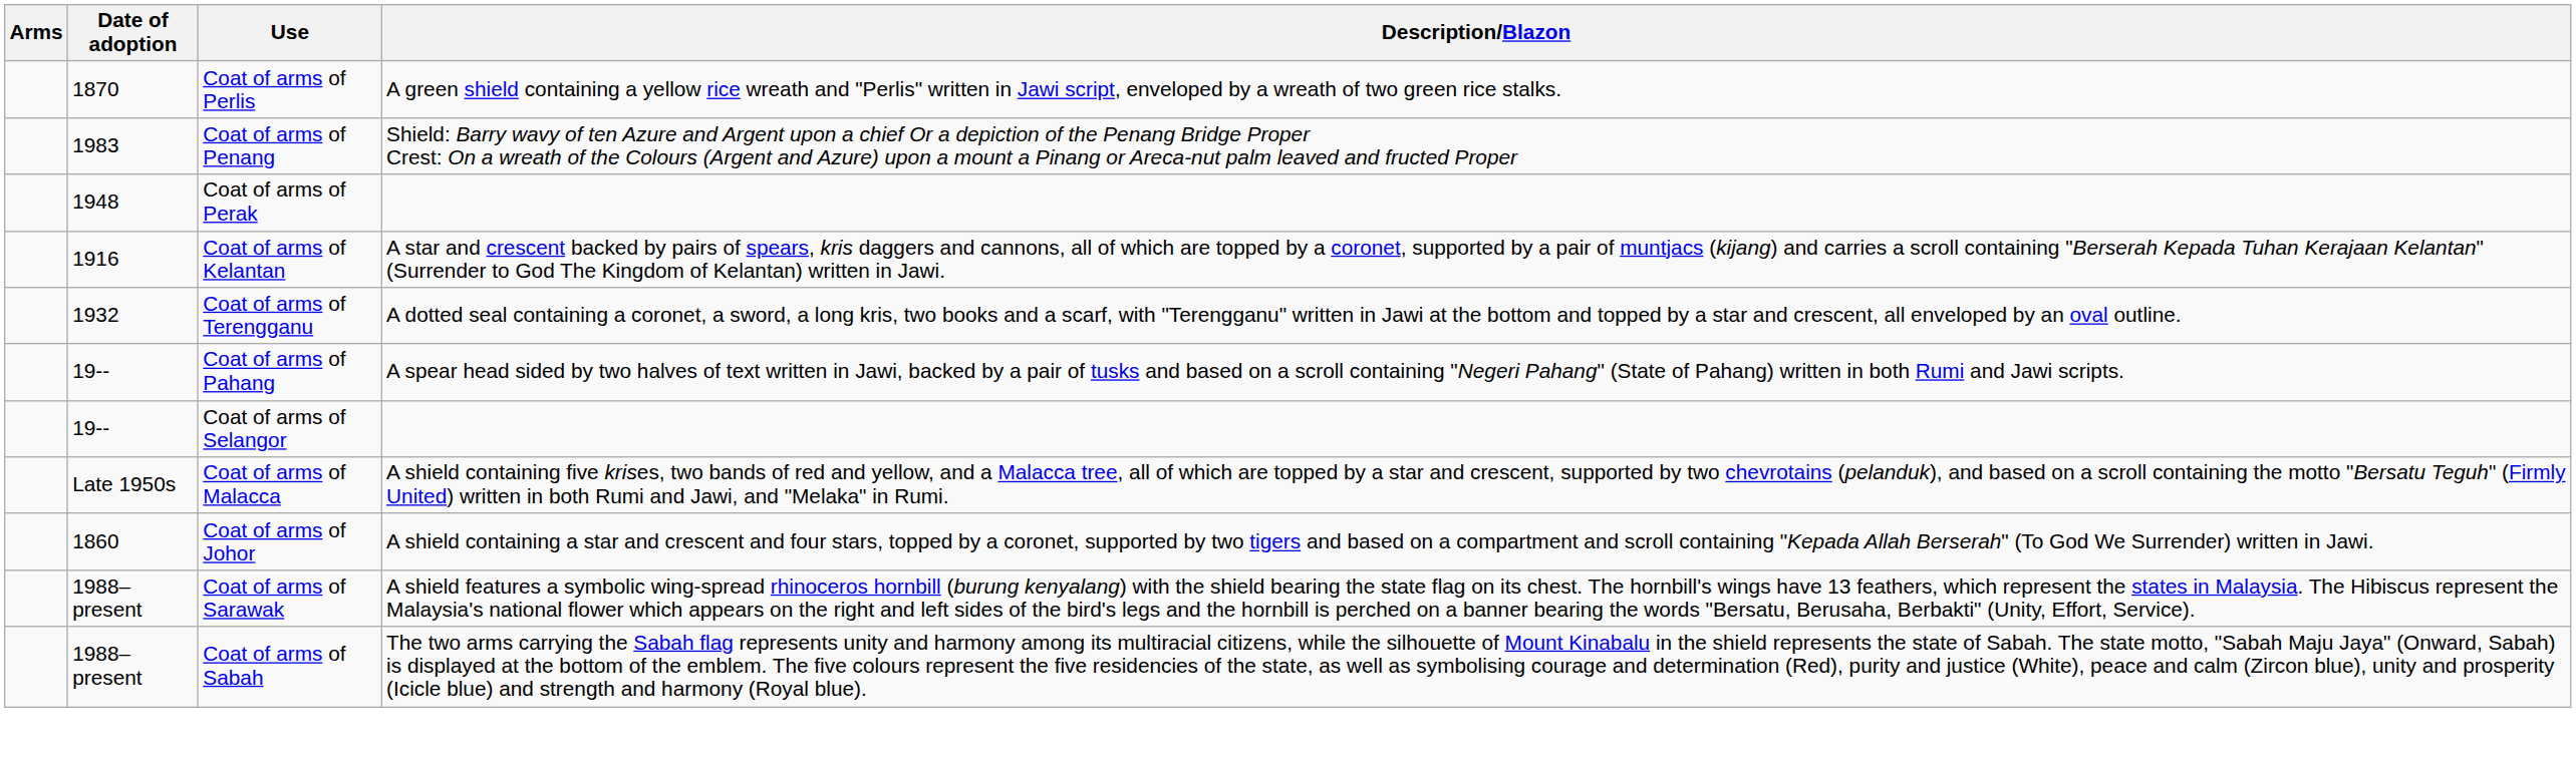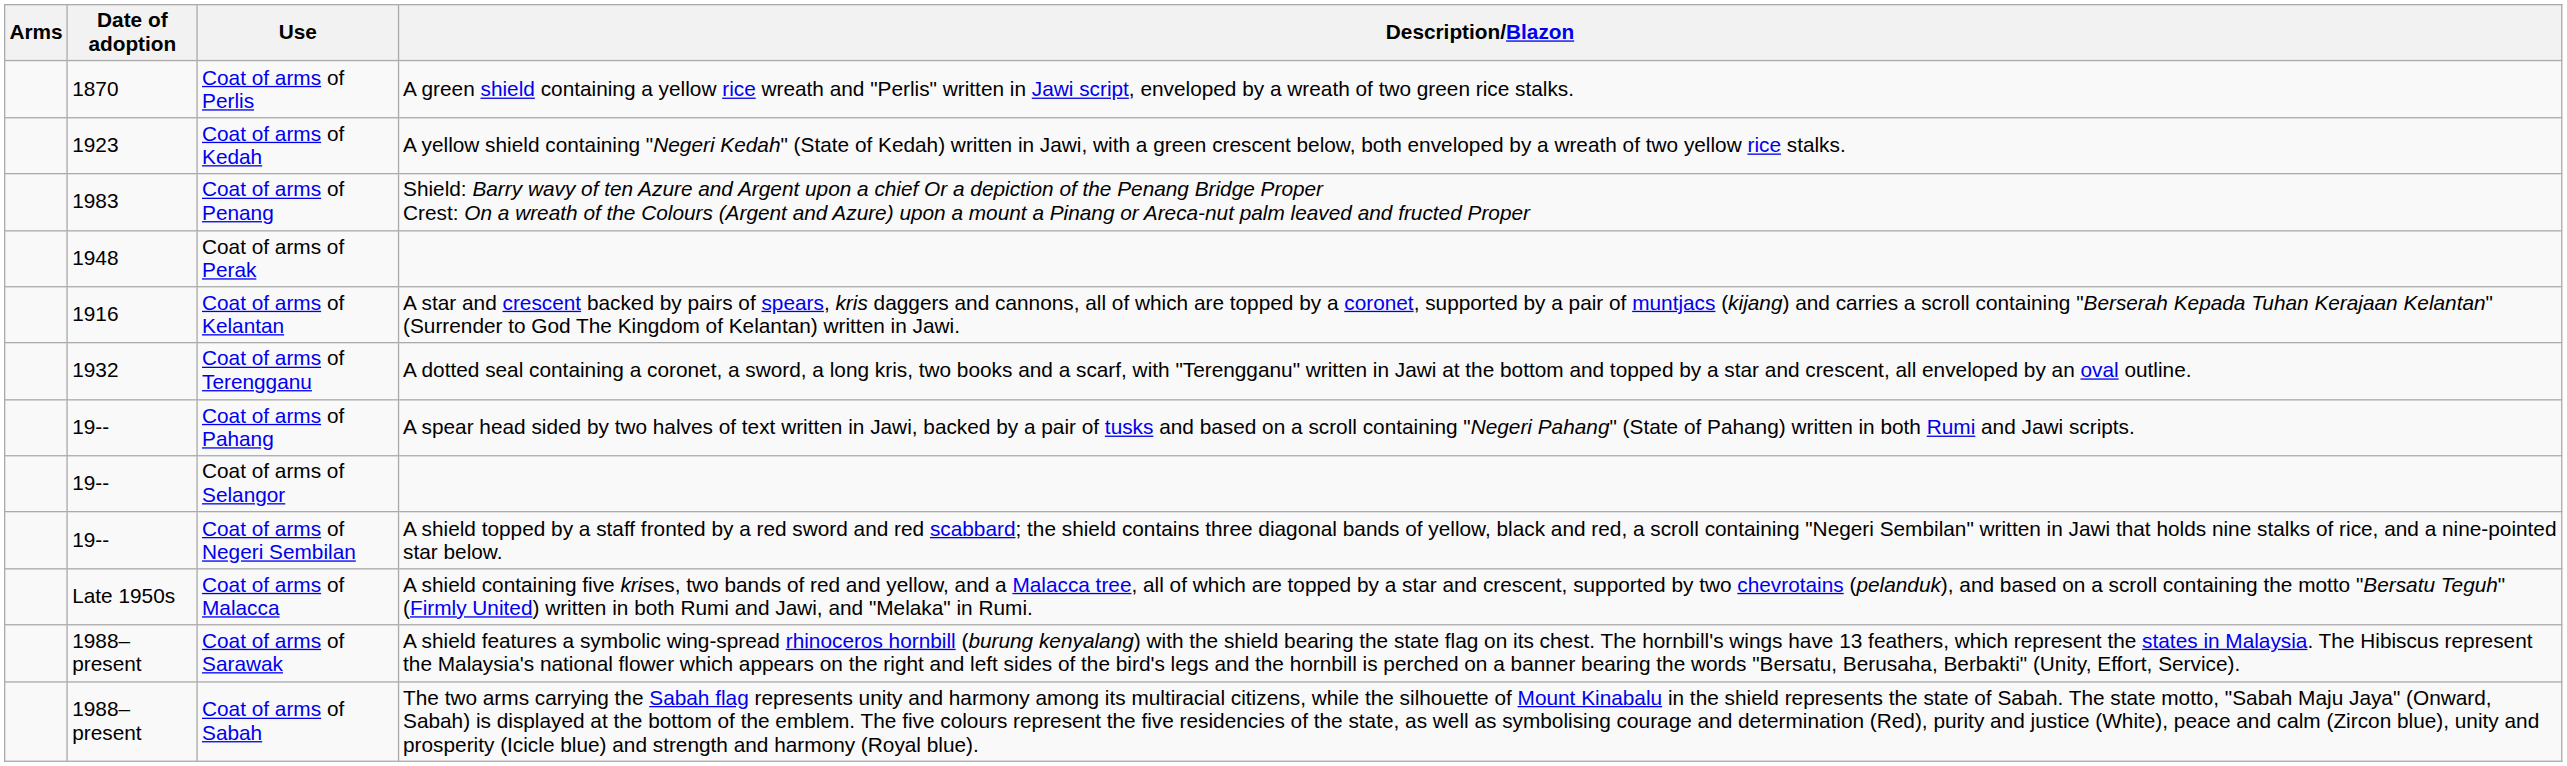+ row: 1923 | Coat of arms of Kedah | A yellow shield containing "Negeri Kedah" (State of Kedah) written in Jawi, with a green crescent below, both enveloped by a wreath of two yellow rice stalks.
+ row: 19-- | Coat of arms of Negeri Sembilan | A shield topped by a staff fronted by a red sword and red scabbard; the shield contains three diagonal bands of yellow, black and red, a scroll containing "Negeri Sembilan" written in Jawi that holds nine stalks of rice, and a nine-pointed star below.
- row: 1860 | Coat of arms of Johor | A shield containing a star and crescent and four stars, topped by a coronet, supported by two tigers and based on a compartment and scroll containing "Kepada Allah Berserah" (To God We Surrender) written in Jawi.
